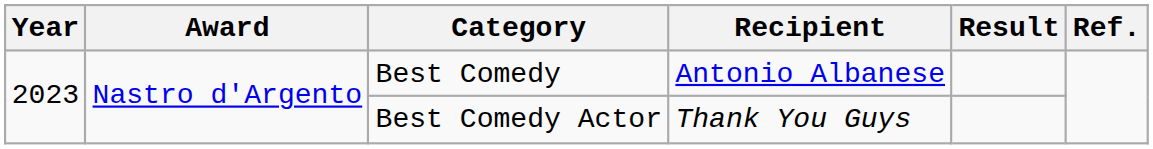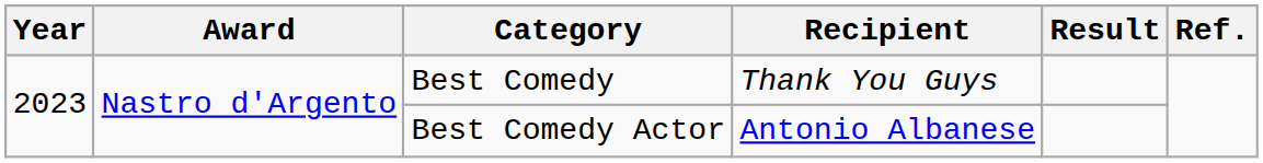Best Comedy | Recipient: Antonio Albanese -> Thank You Guys
Best Comedy Actor | Recipient: Thank You Guys -> Antonio Albanese
